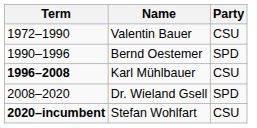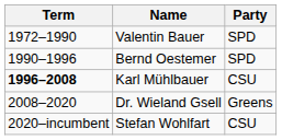Valentin Bauer | Party: CSU -> SPD
Dr. Wieland Gsell | Party: SPD -> Greens
Stefan Wohlfart | Term: bold -> normal
